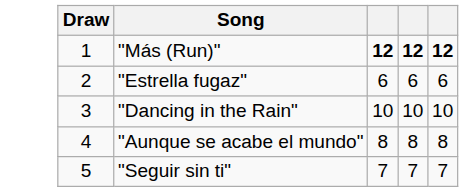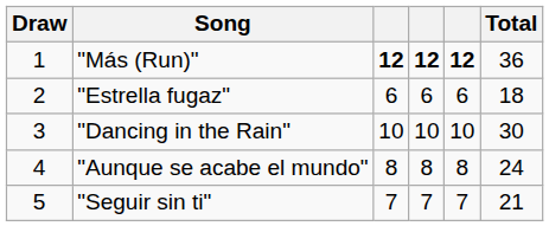+ column: Total | 36 | 18 | 30 | 24 | 21
